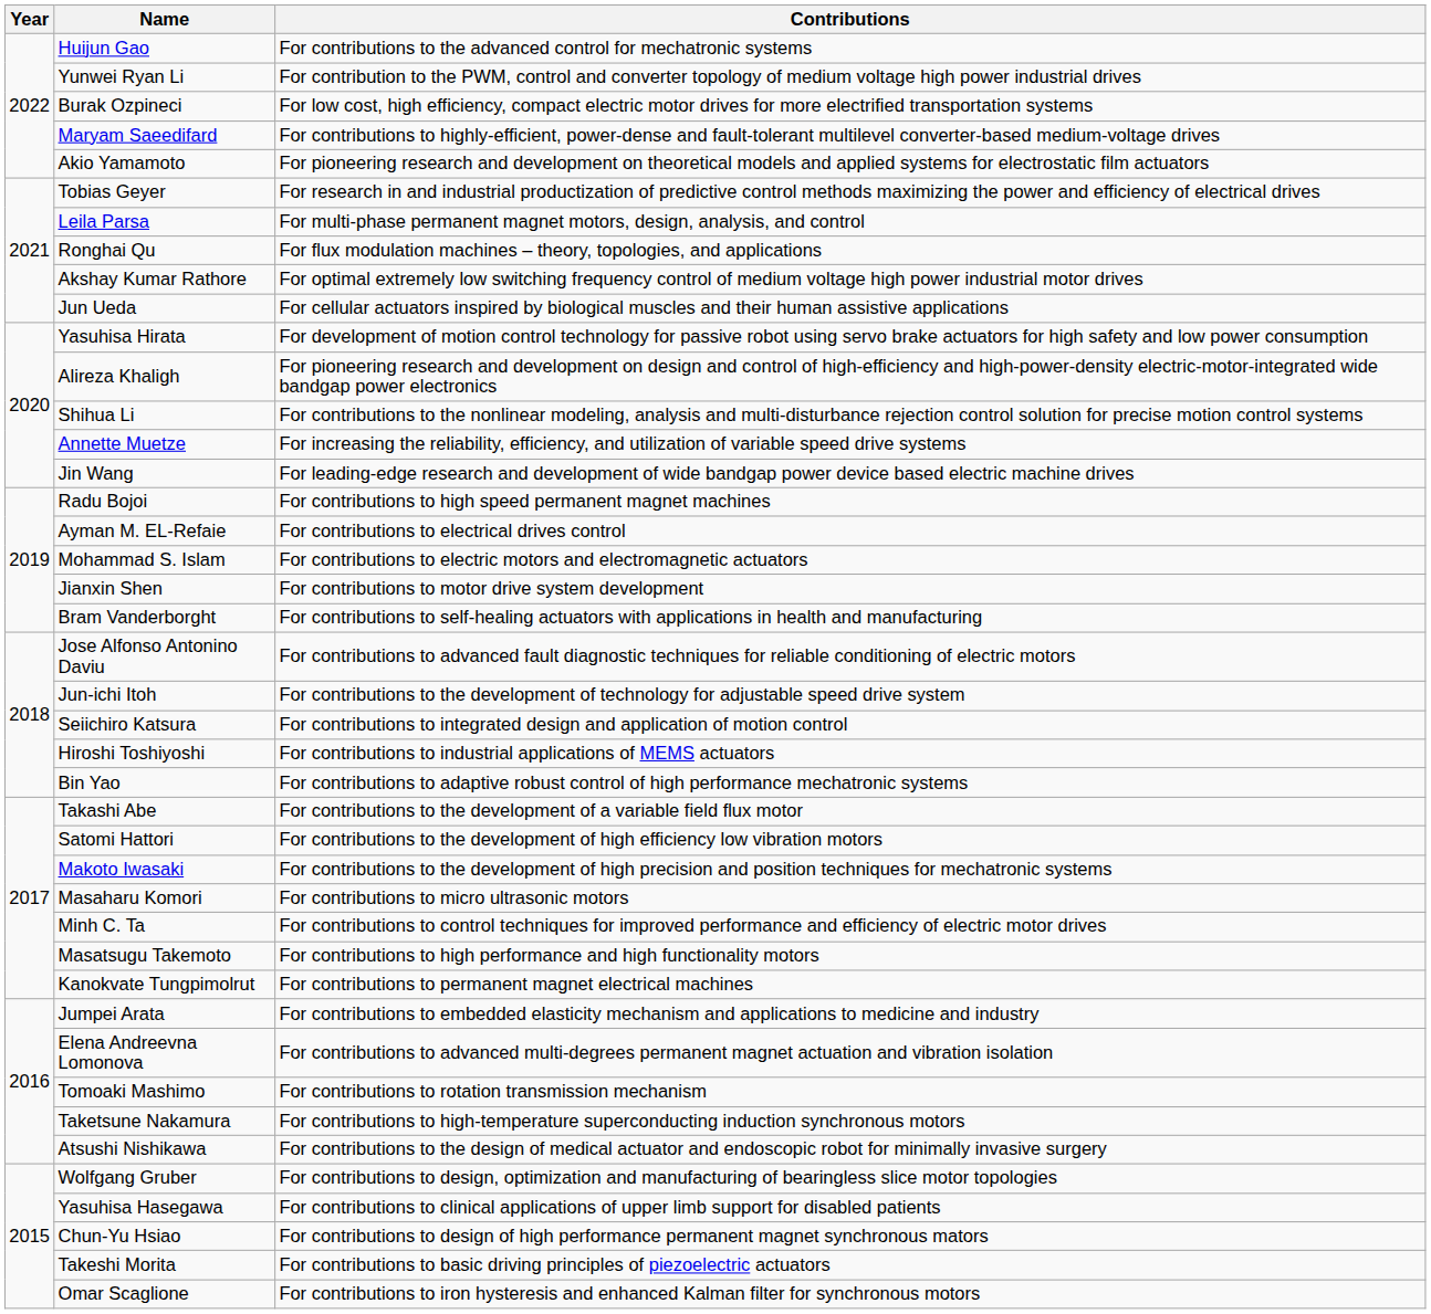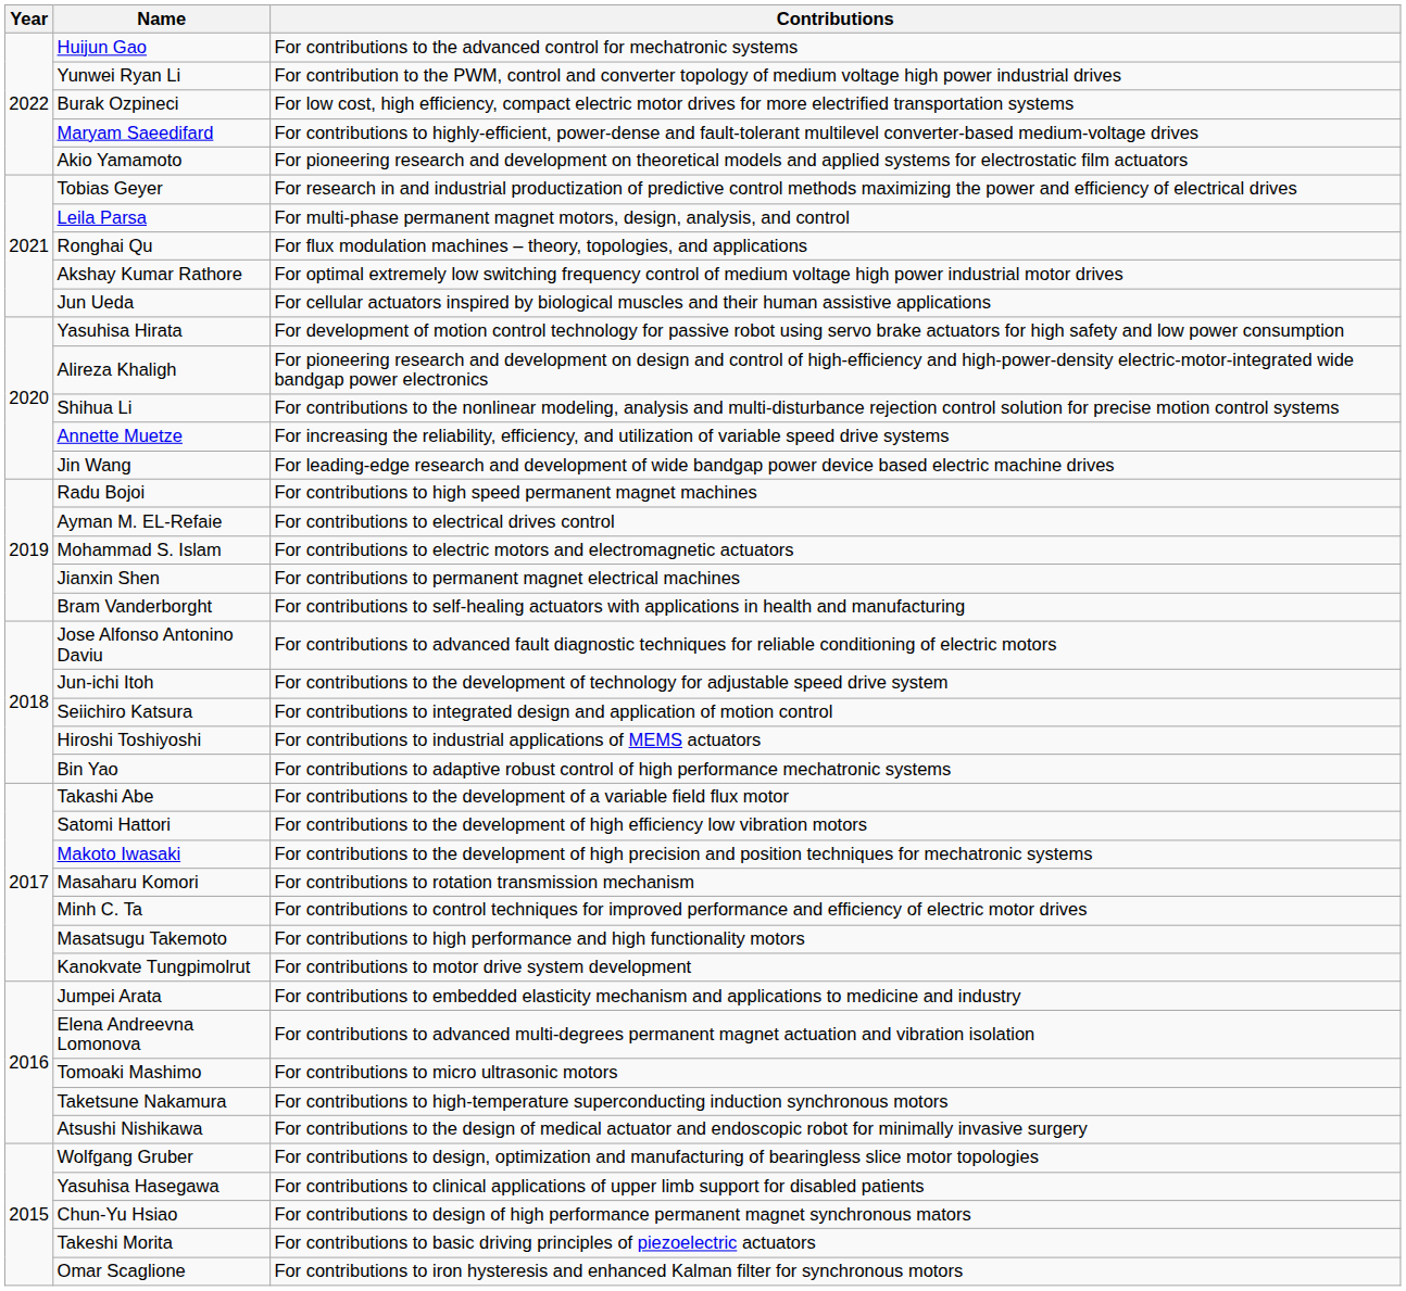Jianxin Shen | Contributions: For contributions to motor drive system development -> For contributions to permanent magnet electrical machines
Masaharu Komori | Contributions: For contributions to micro ultrasonic motors -> For contributions to rotation transmission mechanism
Kanokvate Tungpimolrut | Contributions: For contributions to permanent magnet electrical machines -> For contributions to motor drive system development
Tomoaki Mashimo | Contributions: For contributions to rotation transmission mechanism -> For contributions to micro ultrasonic motors
